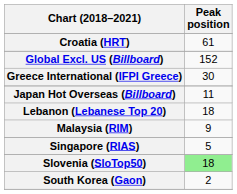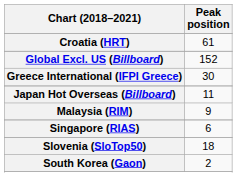- row: Lebanon (Lebanese Top 20) | 18
Singapore (RIAS) | Peak position: 5 -> 6
Slovenia (SloTop50) | Peak position: lightgreen background -> no background
